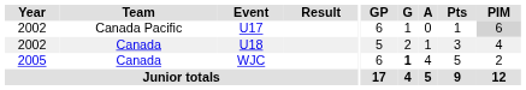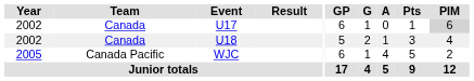U17 | Team: Canada Pacific -> Canada
WJC | Team: Canada -> Canada Pacific
WJC | G: bold -> normal
